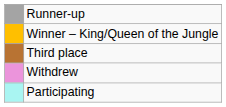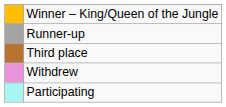rows swapped: Winner – King/Queen of the Jungle <-> Runner-up
